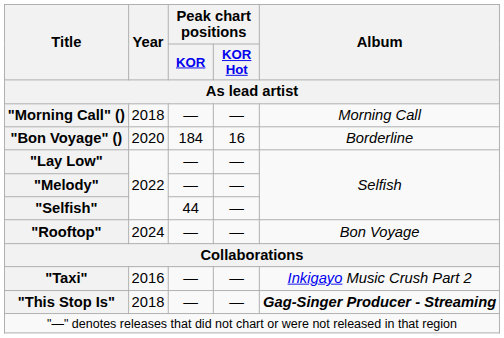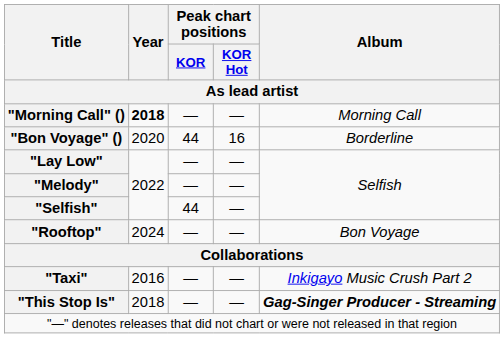"Morning Call" () | Year: normal -> bold
"Bon Voyage" () | Peak chart positions / KOR: 184 -> 44
